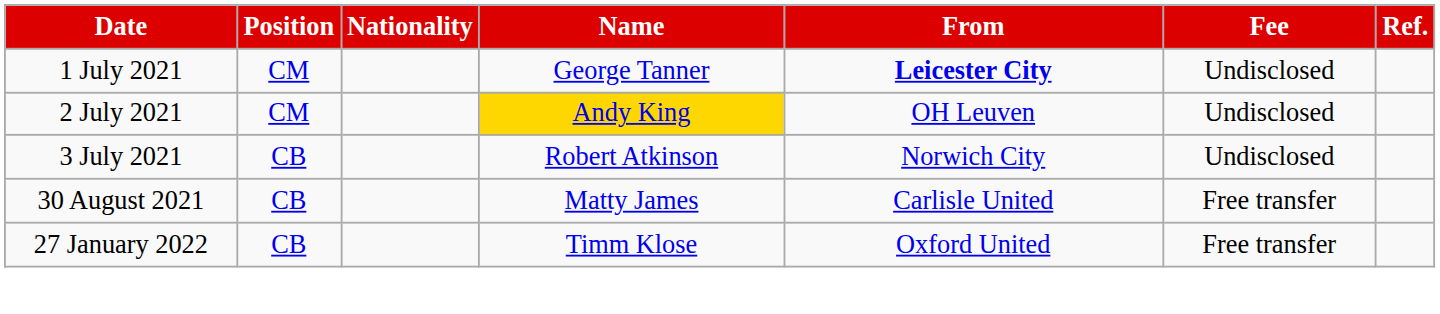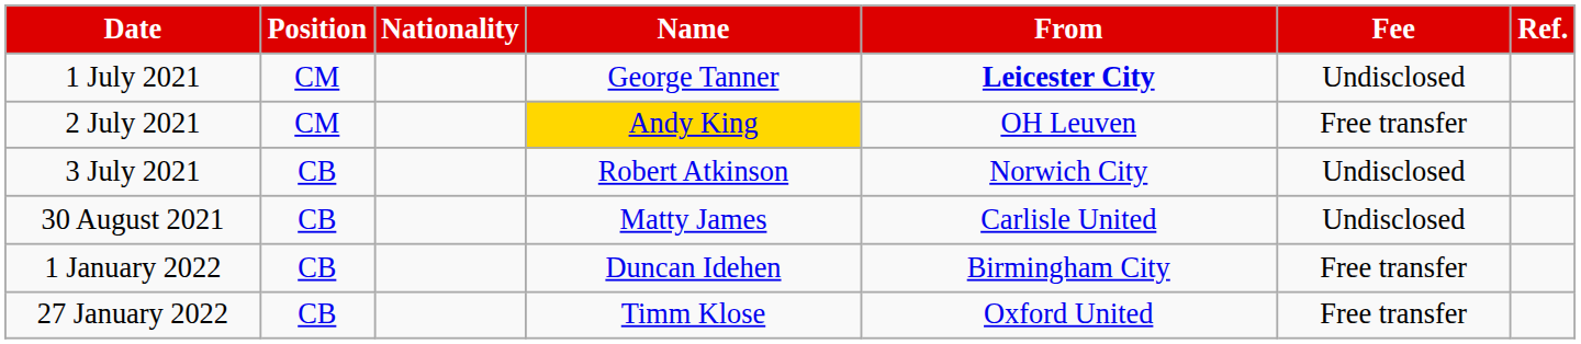2 July 2021 | Fee: Undisclosed -> Free transfer
30 August 2021 | Fee: Free transfer -> Undisclosed
+ row: 1 January 2022 | CB | Duncan Idehen | Birmingham City | Free transfer
